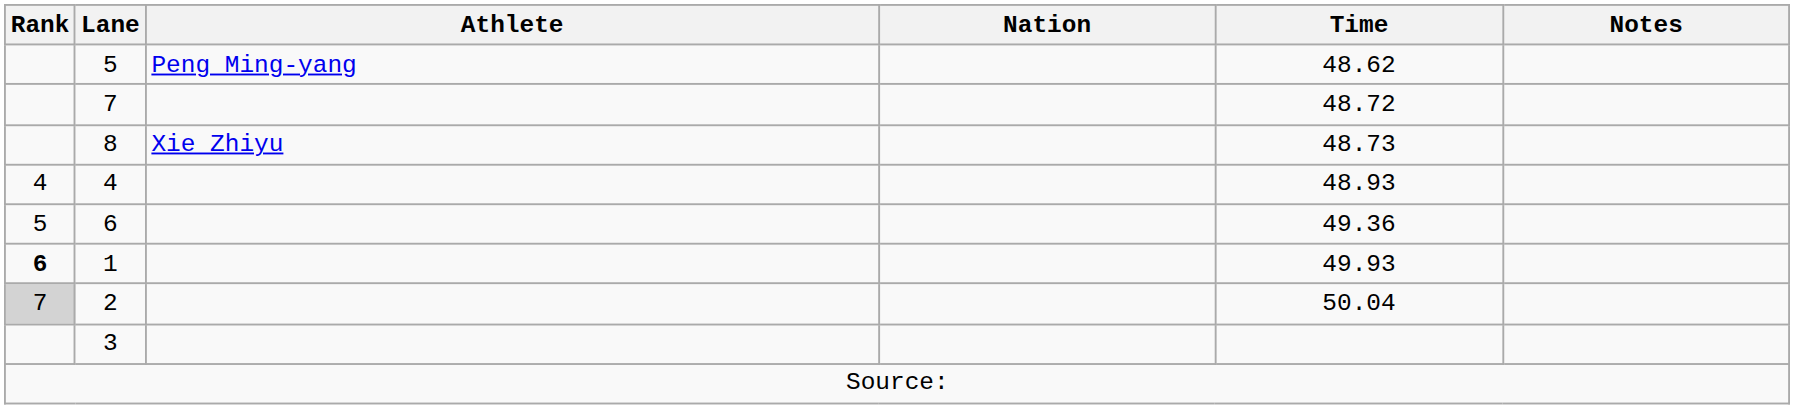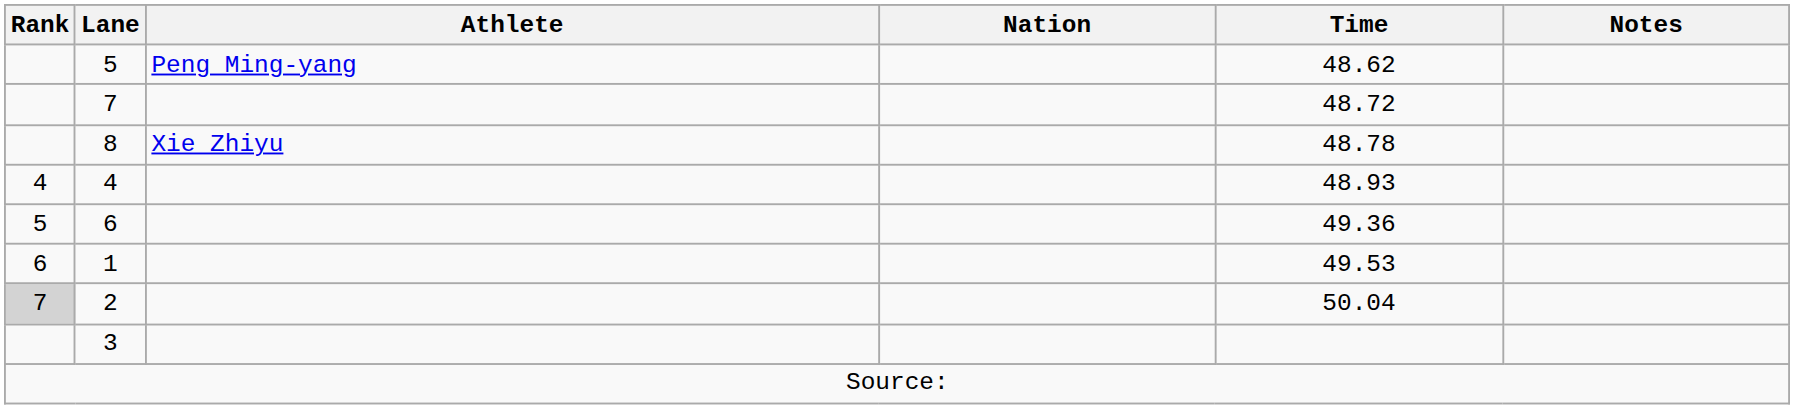8 | Time: 48.73 -> 48.78
1 | Rank: bold -> normal
1 | Time: 49.93 -> 49.53
